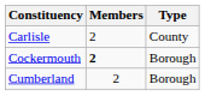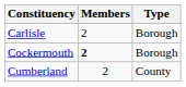Carlisle | Type: County -> Borough
Cumberland | Type: Borough -> County
